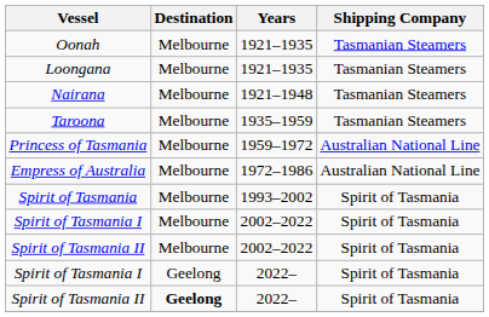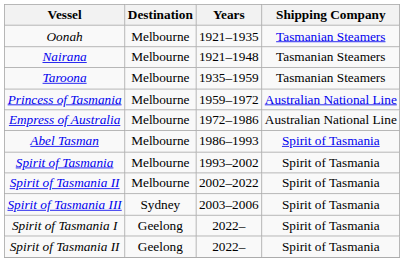- row: Loongana | Melbourne | 1921–1935 | Tasmanian Steamers
+ row: Abel Tasman | Melbourne | 1986–1993 | Spirit of Tasmania
- row: Spirit of Tasmania I | Melbourne | 2002–2022 | Spirit of Tasmania
+ row: Spirit of Tasmania III | Sydney | 2003–2006 | Spirit of Tasmania
Spirit of Tasmania II / 2022– | Destination: bold -> normal
